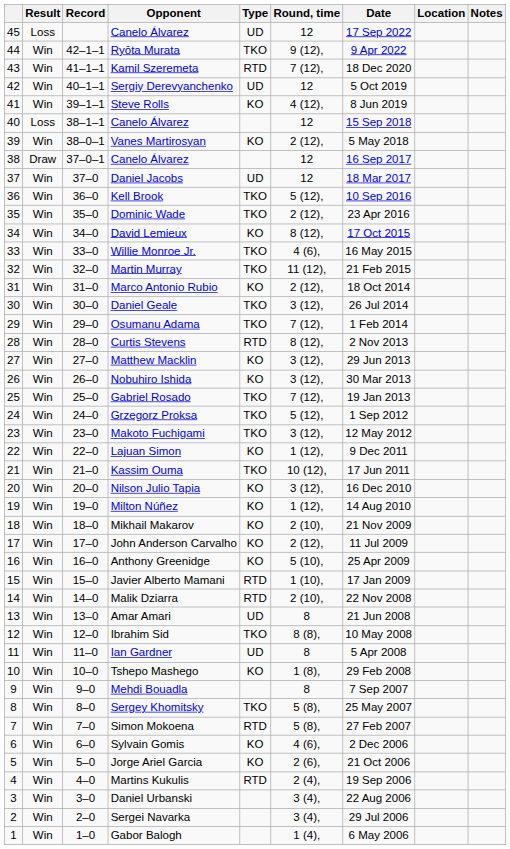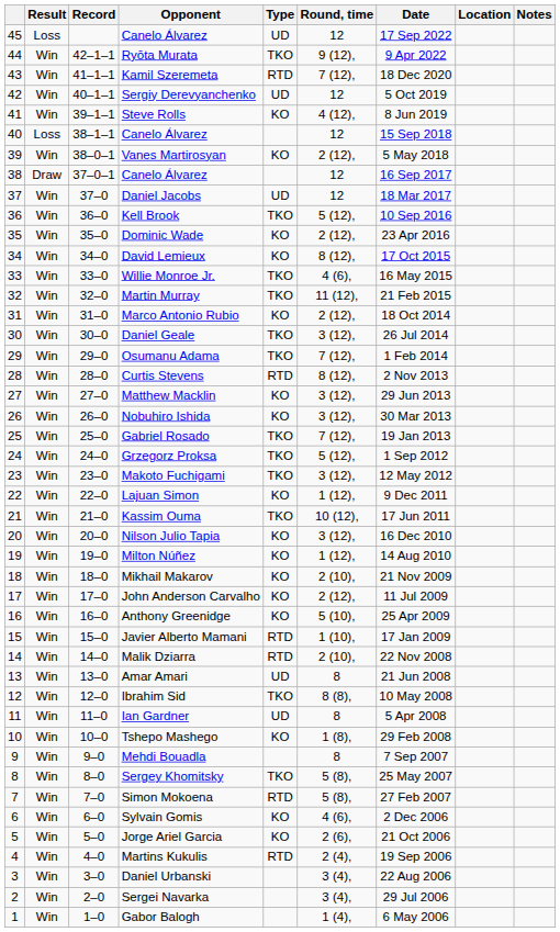Dominic Wade | Type: TKO -> KO
